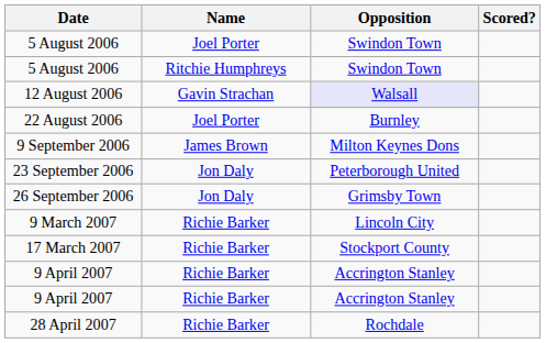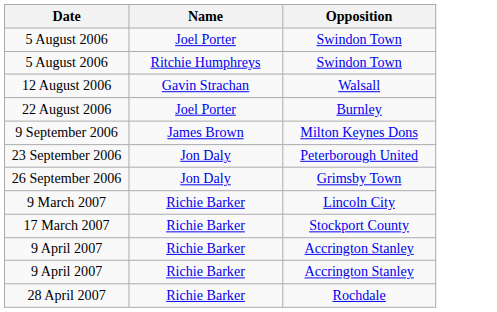- column: Scored?
12 August 2006 | Opposition: lavender background -> no background
